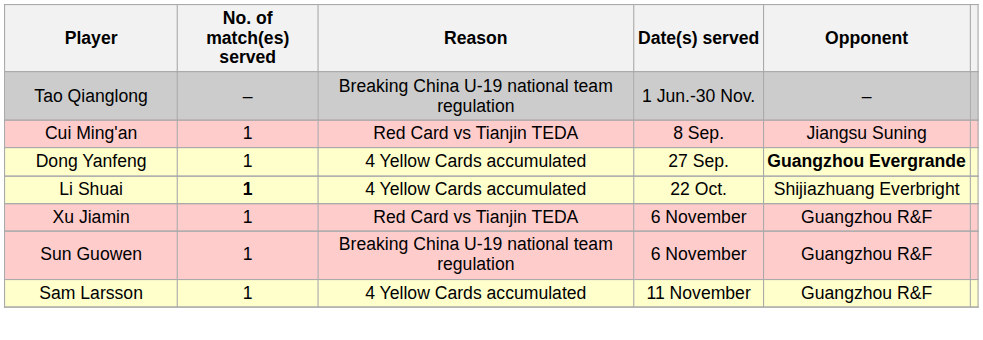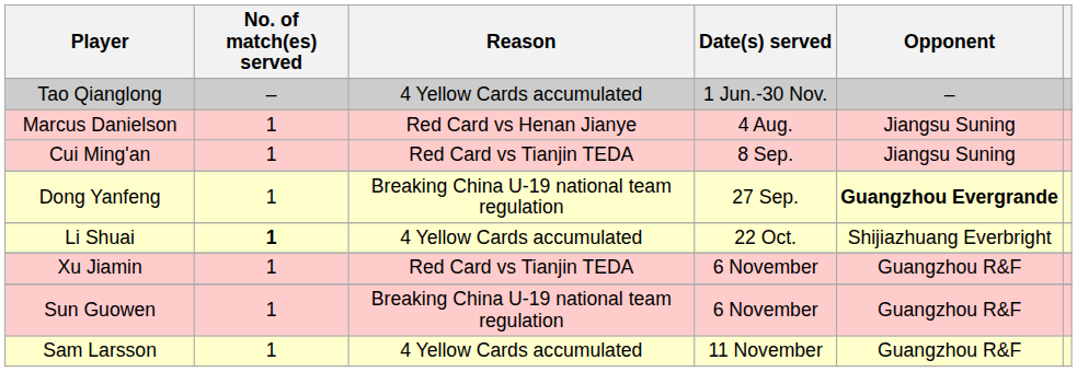Tao Qianglong | Reason: Breaking China U-19 national team regulation -> 4 Yellow Cards accumulated
+ row: Marcus Danielson | 1 | Red Card vs Henan Jianye | 4 Aug. | Jiangsu Suning
Dong Yanfeng | Reason: 4 Yellow Cards accumulated -> Breaking China U-19 national team regulation
